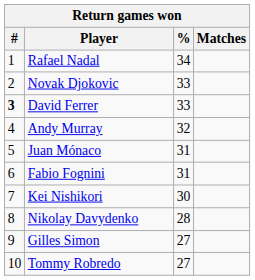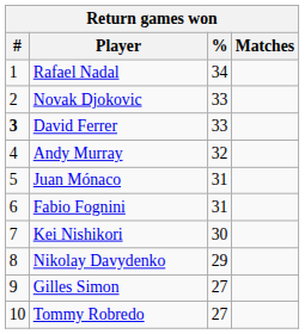Nikolay Davydenko | %: 28 -> 29
